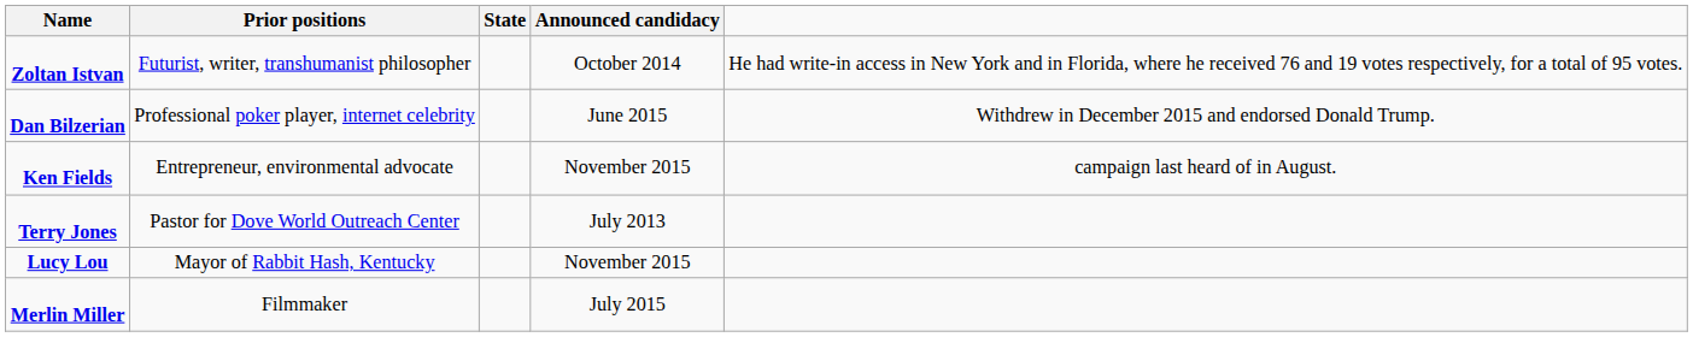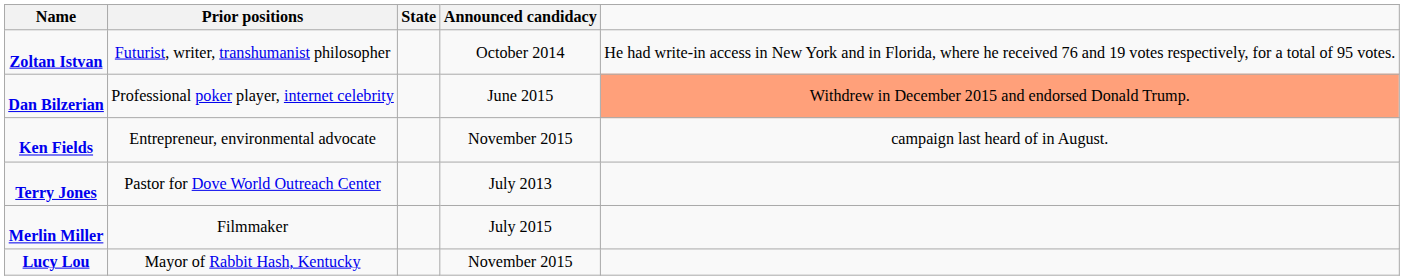Dan Bilzerian | column 5: no background -> lightsalmon background
rows swapped: Lucy Lou <-> Merlin Miller
